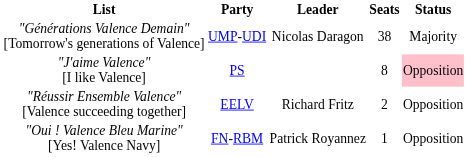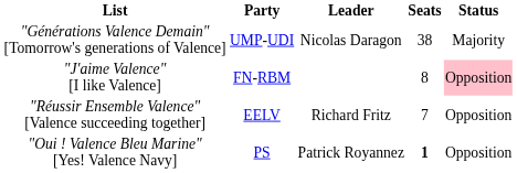"J'aime Valence" [I like Valence] | Party: PS -> FN-RBM
"Réussir Ensemble Valence" [Valence succeeding together] | Seats: 2 -> 7
"Oui ! Valence Bleu Marine" [Yes! Valence Navy] | Party: FN-RBM -> PS
"Oui ! Valence Bleu Marine" [Yes! Valence Navy] | Seats: normal -> bold
